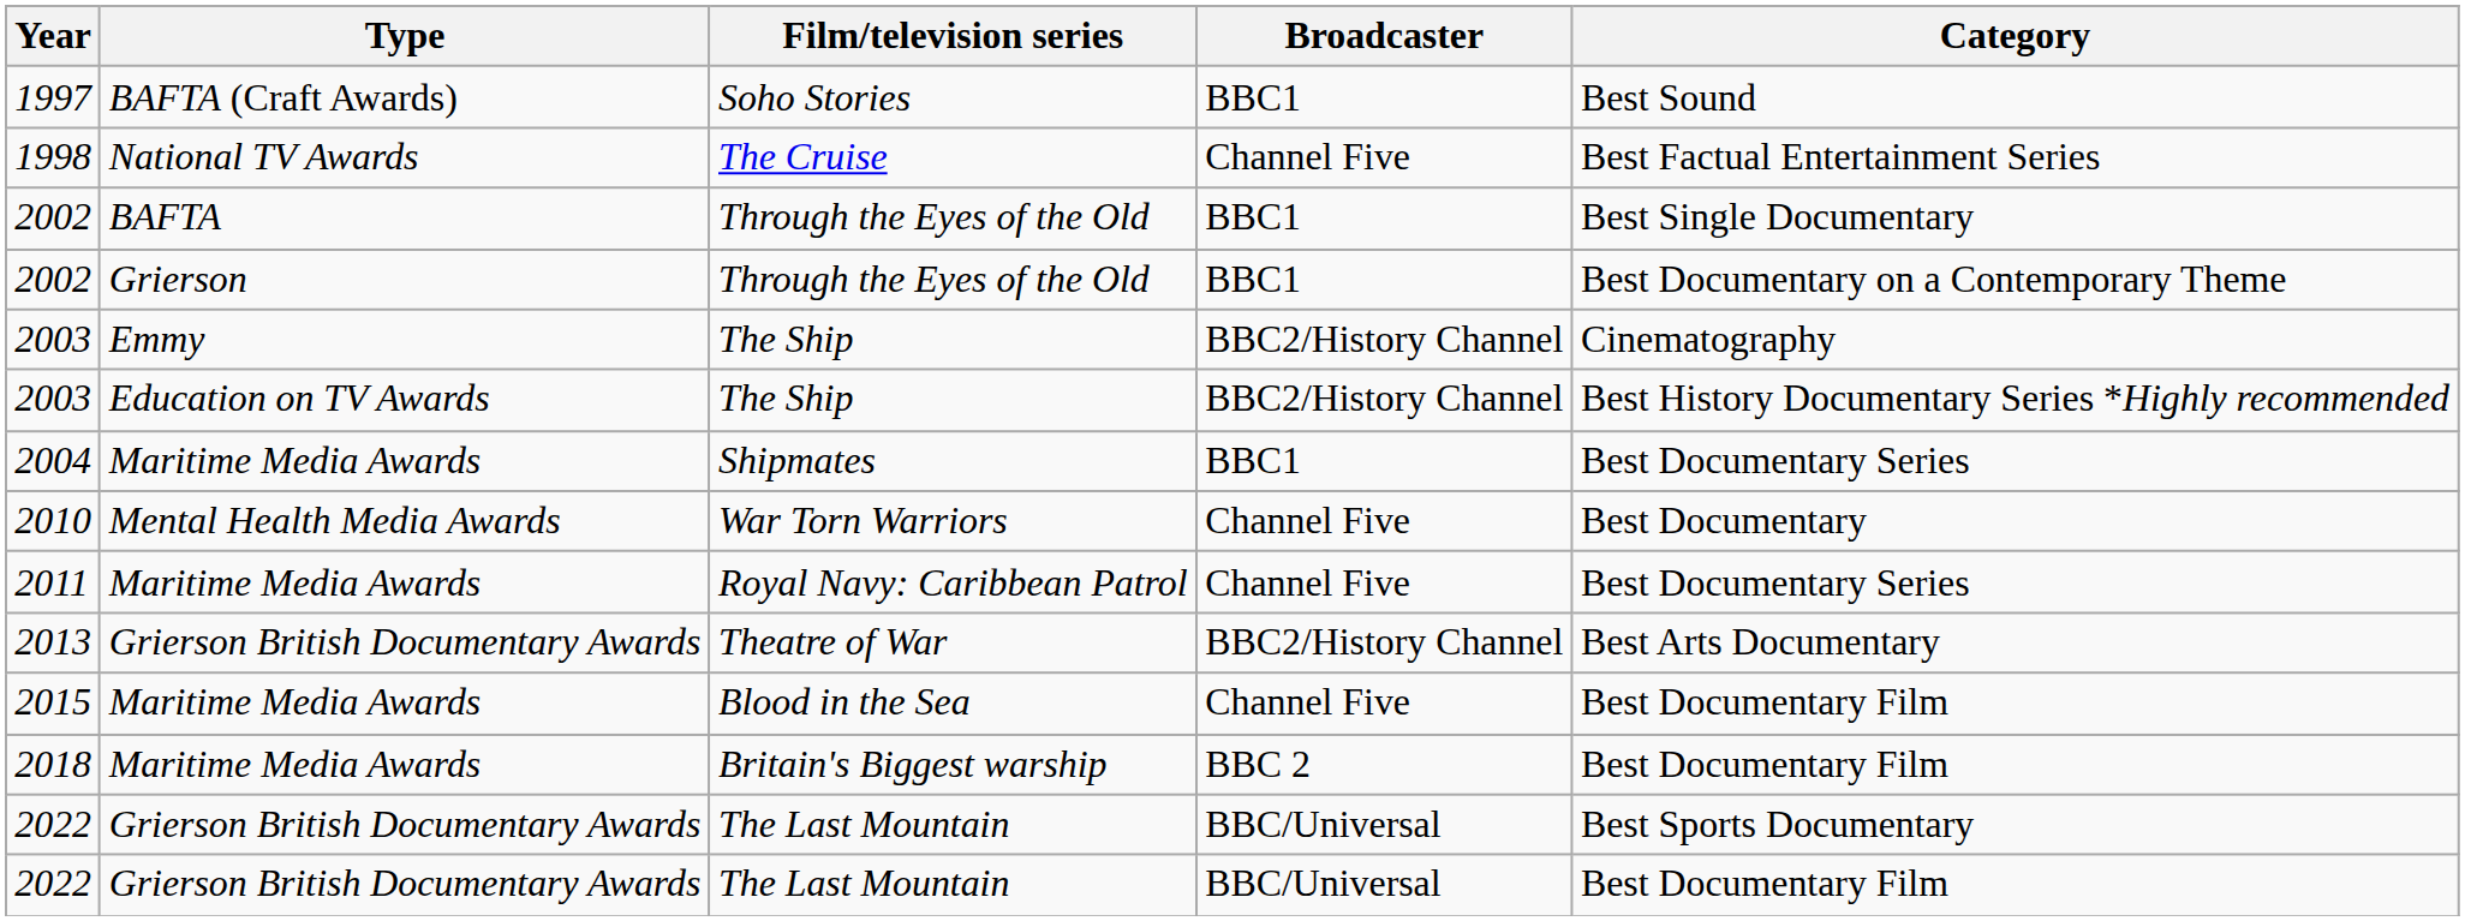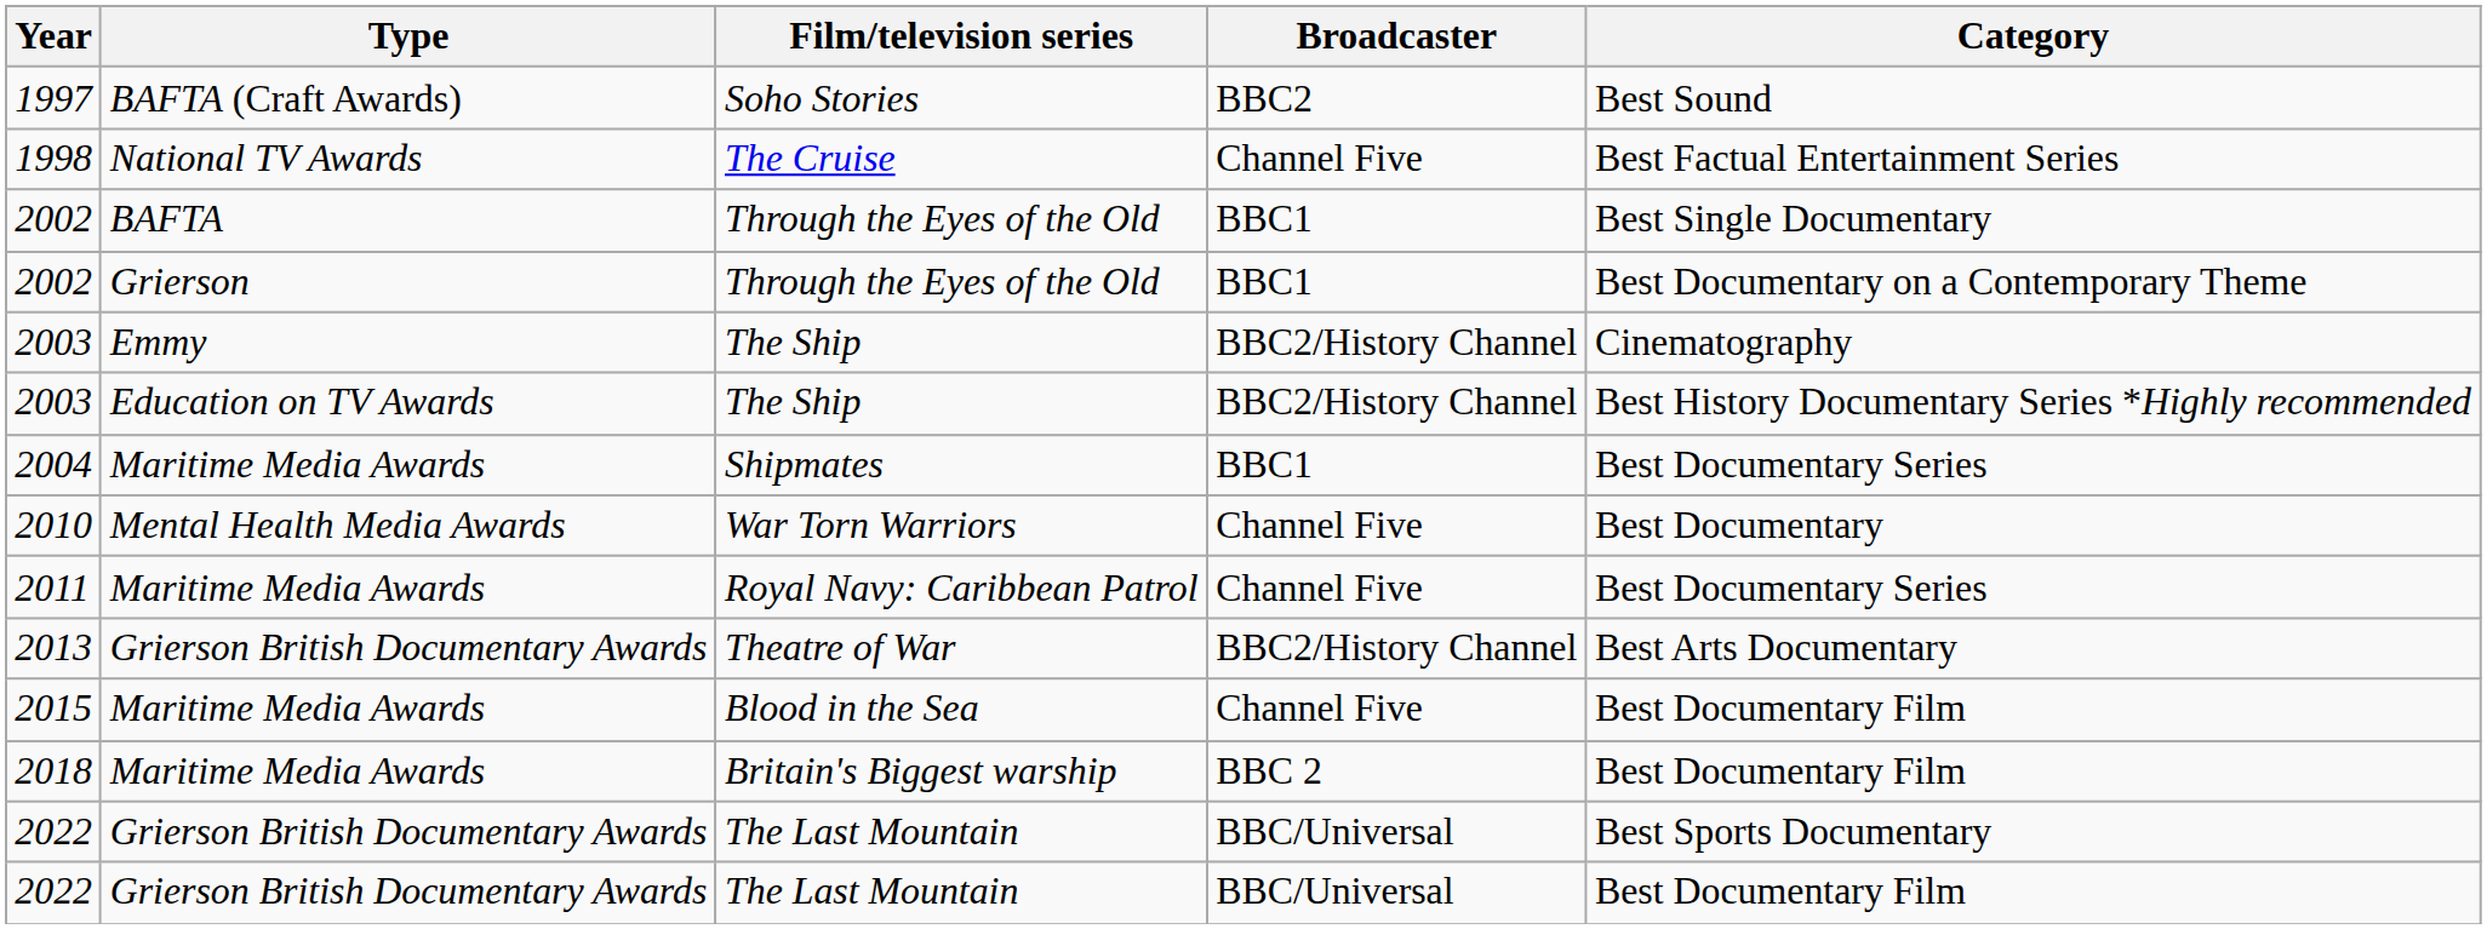1997 | Broadcaster: BBC1 -> BBC2
